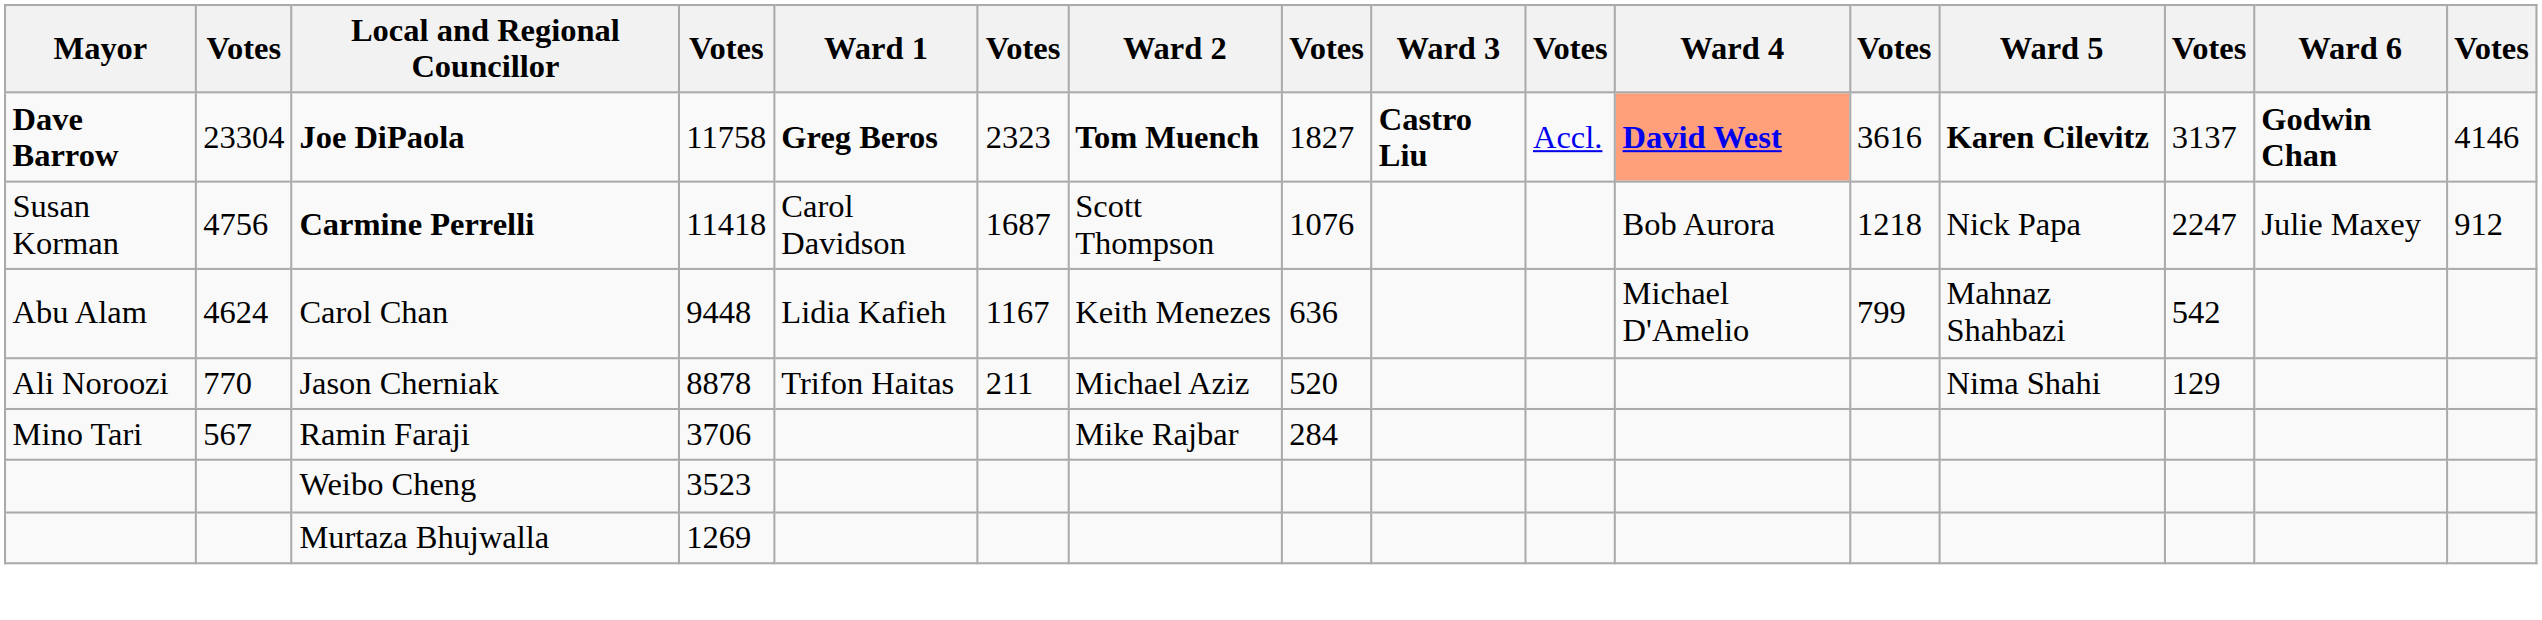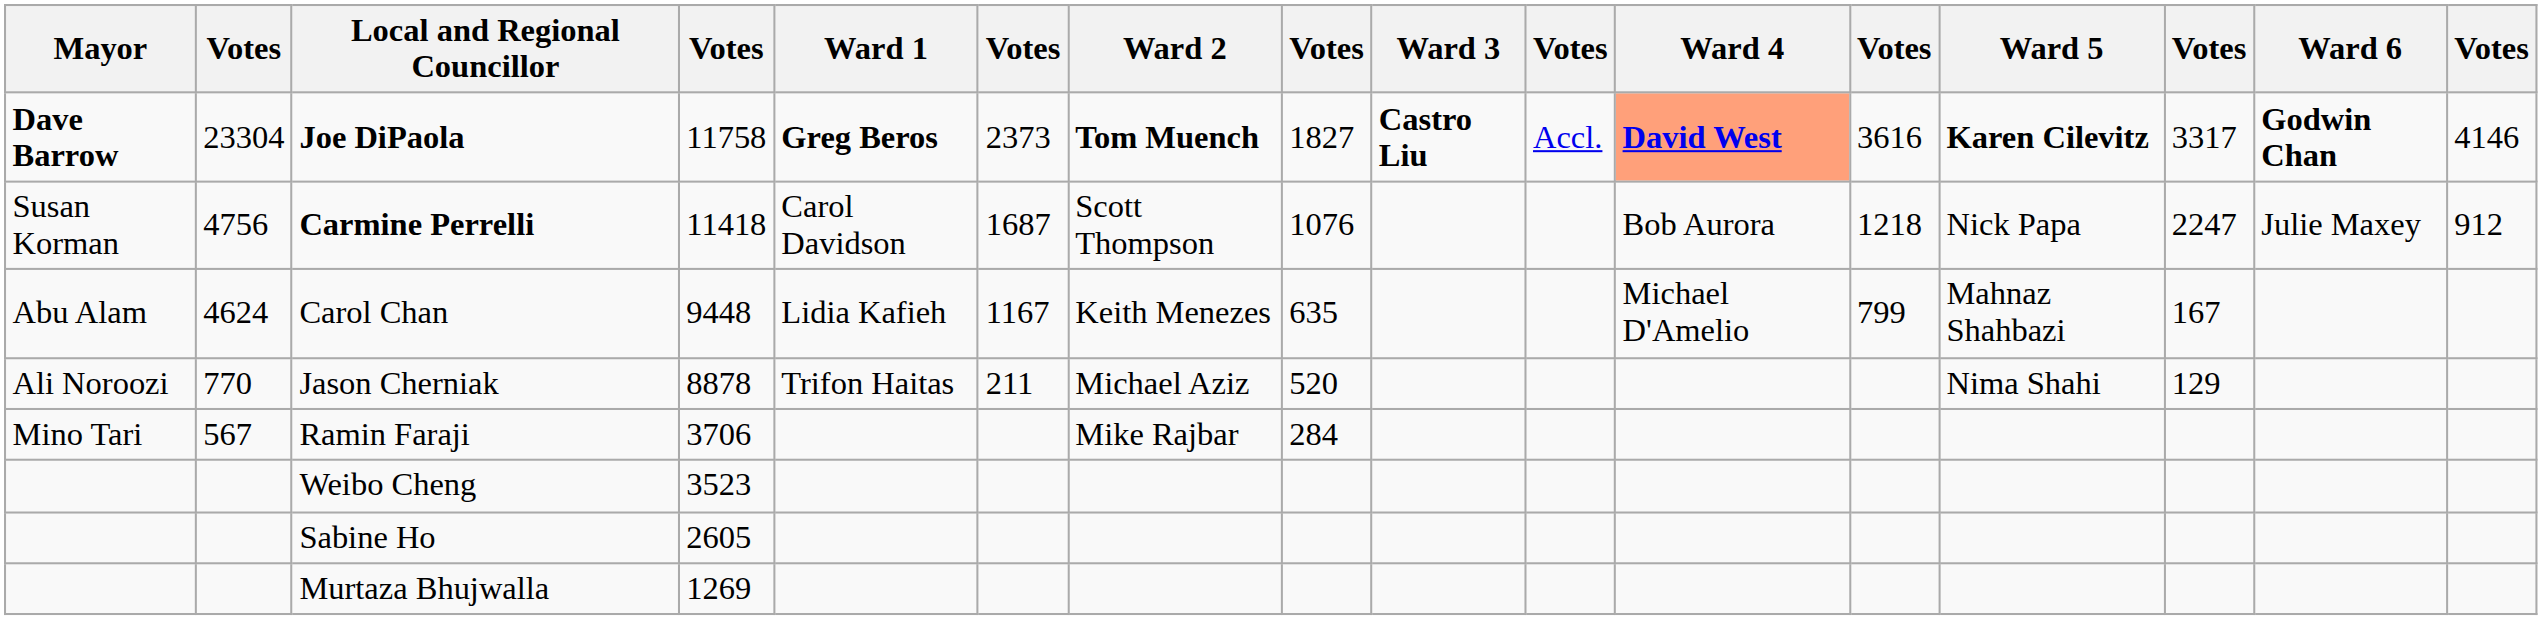Joe DiPaola | column 6: 2323 -> 2373
Joe DiPaola | column 14: 3137 -> 3317
Carol Chan | column 8: 636 -> 635
Carol Chan | column 14: 542 -> 167
+ row: Sabine Ho | 2605
